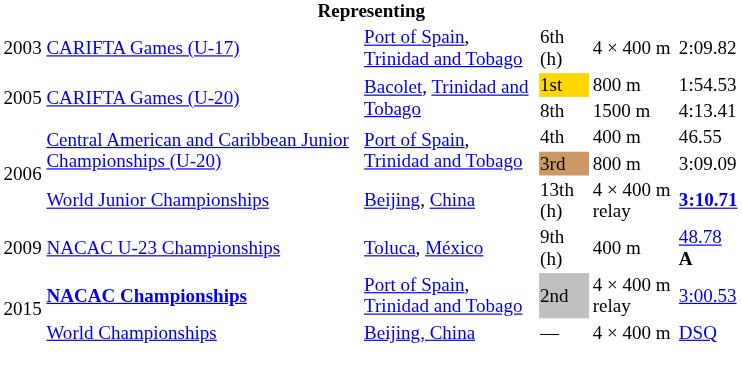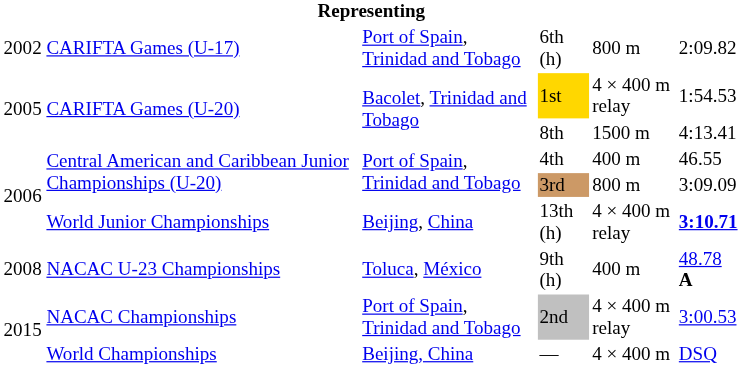6th (h) | column 1: 2003 -> 2002
6th (h) | column 5: 4 × 400 m -> 800 m
1st | column 5: 800 m -> 4 × 400 m relay
9th (h) | column 1: 2009 -> 2008
2nd | column 2: bold -> normal
